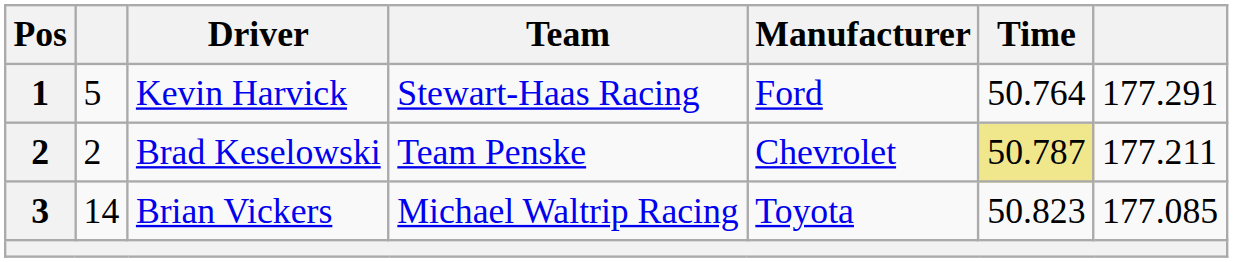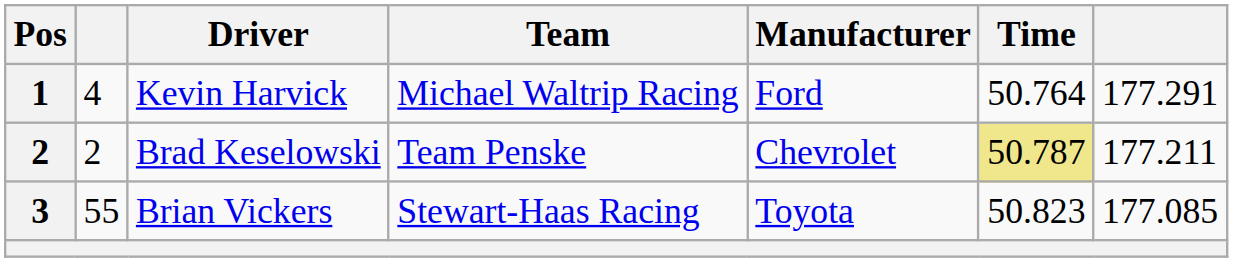Kevin Harvick | column 2: 5 -> 4
Kevin Harvick | Team: Stewart-Haas Racing -> Michael Waltrip Racing
Brian Vickers | column 2: 14 -> 55
Brian Vickers | Team: Michael Waltrip Racing -> Stewart-Haas Racing
